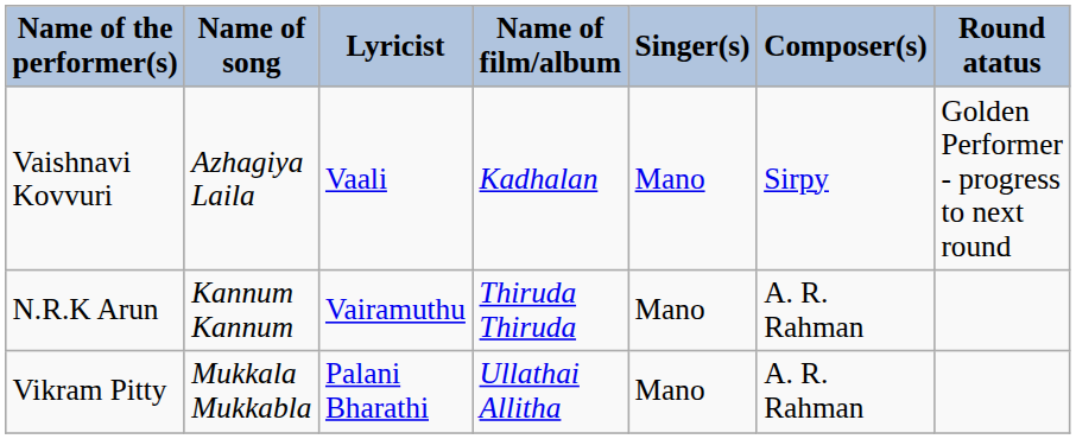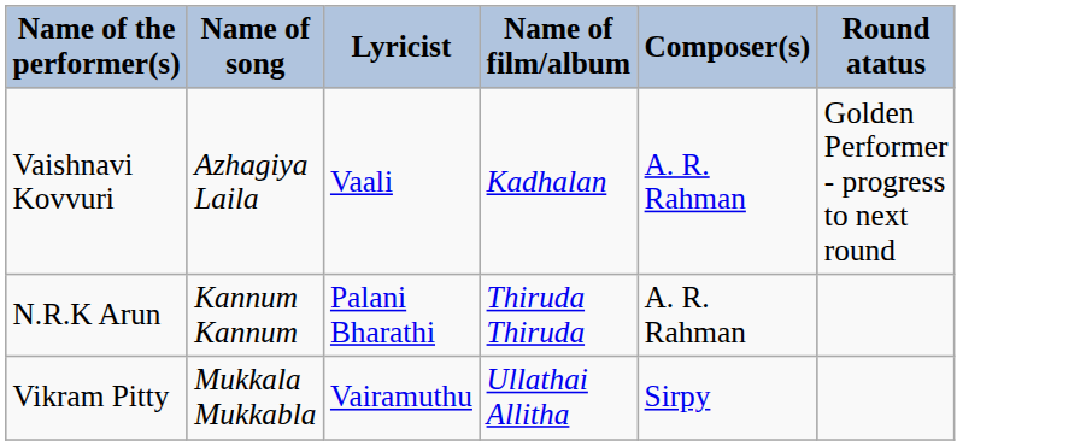- column: Singer(s) | Mano | Mano | Mano
Vaishnavi Kovvuri | Composer(s): Sirpy -> A. R. Rahman
N.R.K Arun | Lyricist: Vairamuthu -> Palani Bharathi
Vikram Pitty | Lyricist: Palani Bharathi -> Vairamuthu
Vikram Pitty | Composer(s): A. R. Rahman -> Sirpy
